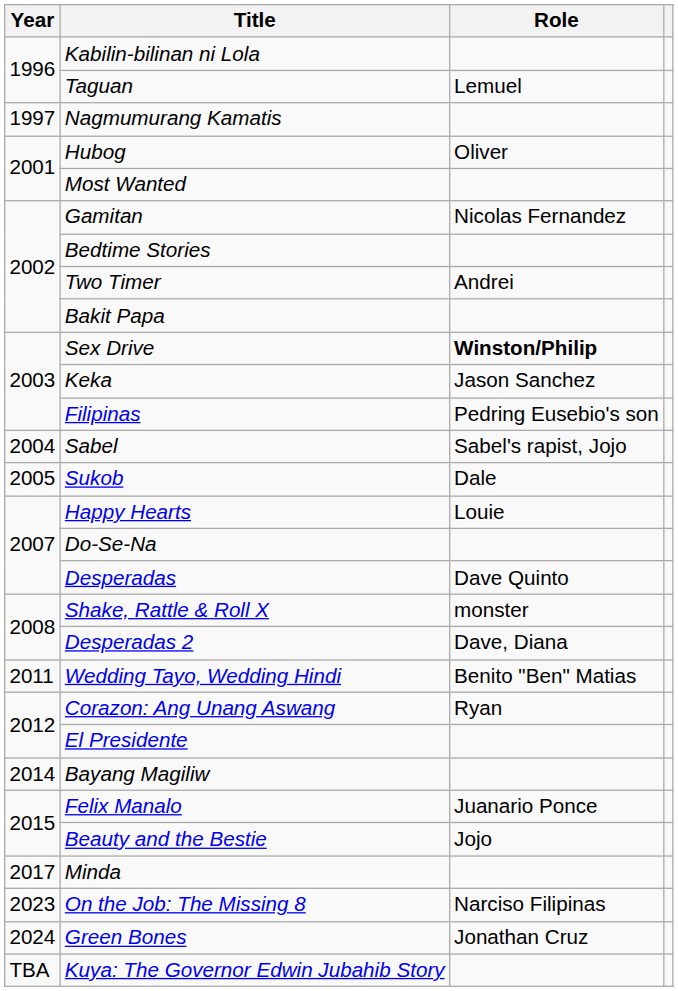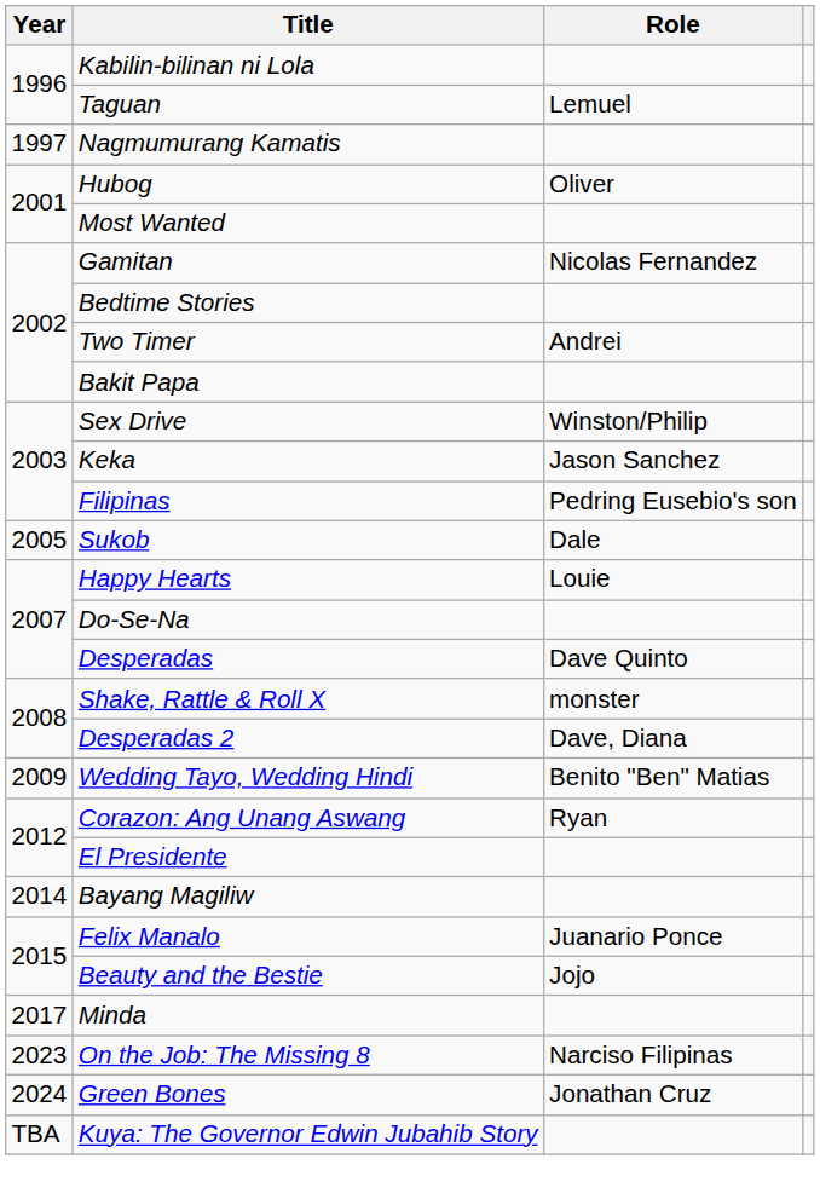Sex Drive | Role: bold -> normal
- row: 2004 | Sabel | Sabel's rapist, Jojo
Wedding Tayo, Wedding Hindi | Year: 2011 -> 2009
